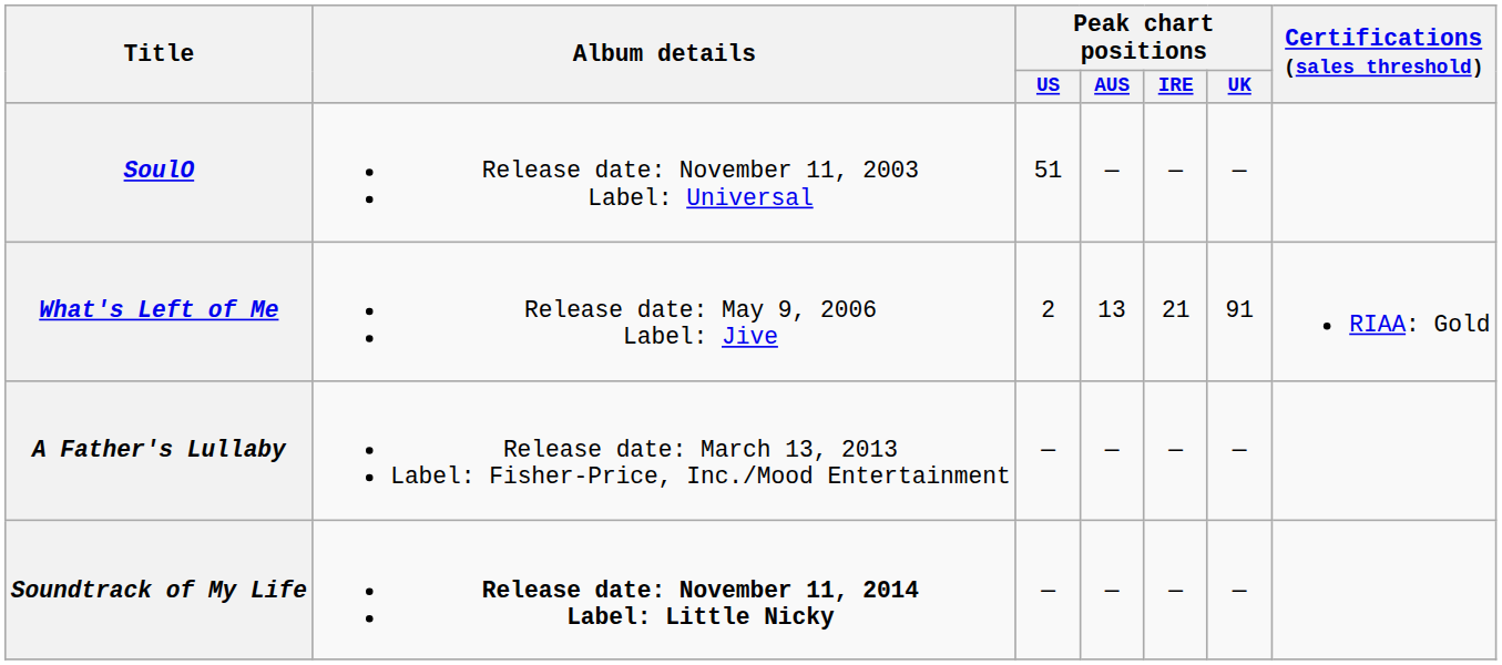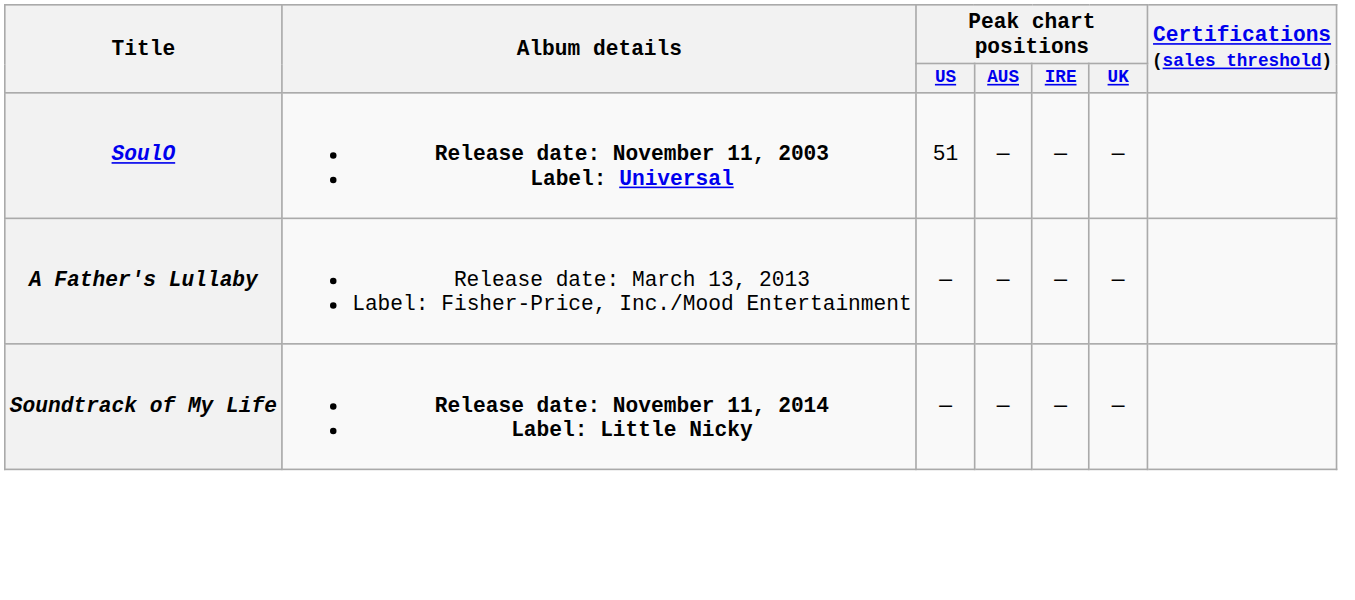SoulO | Album details: normal -> bold
- row: What's Left of Me | Release date: May 9, 2006 Label: Jive | 2 | 13 | 21 | 91 | RIAA: Gold
